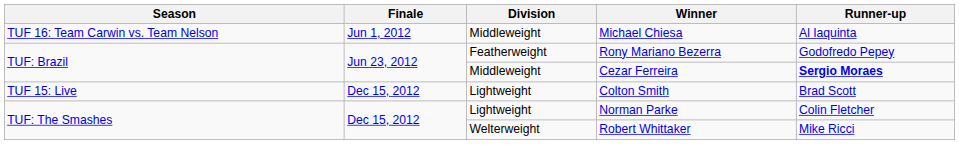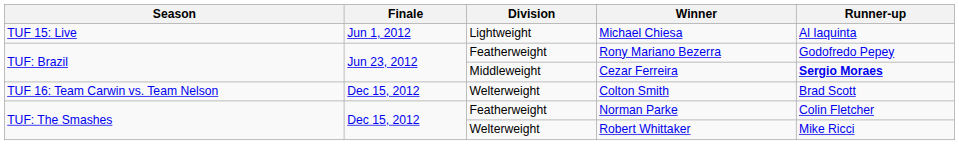Michael Chiesa | Season: TUF 16: Team Carwin vs. Team Nelson -> TUF 15: Live
Michael Chiesa | Division: Middleweight -> Lightweight
Colton Smith | Season: TUF 15: Live -> TUF 16: Team Carwin vs. Team Nelson
Colton Smith | Division: Lightweight -> Welterweight
Norman Parke | Division: Lightweight -> Featherweight
